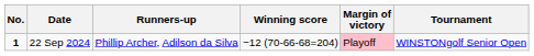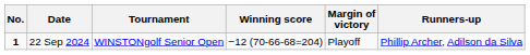columns swapped: Tournament <-> Runners-up
22 Sep 2024 | Margin of victory: pink background -> no background
